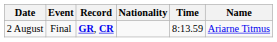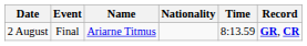columns swapped: Name <-> Record
